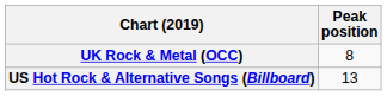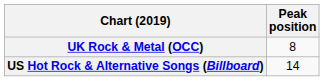US Hot Rock & Alternative Songs (Billboard) | Peak position: 13 -> 14
